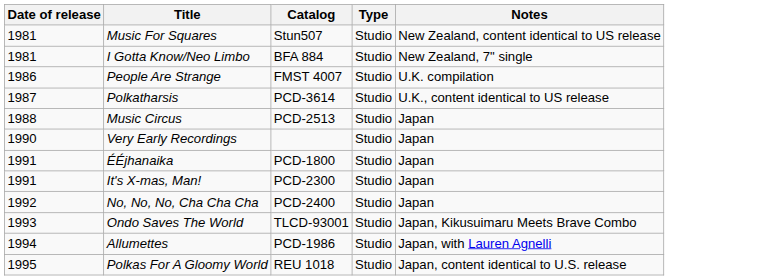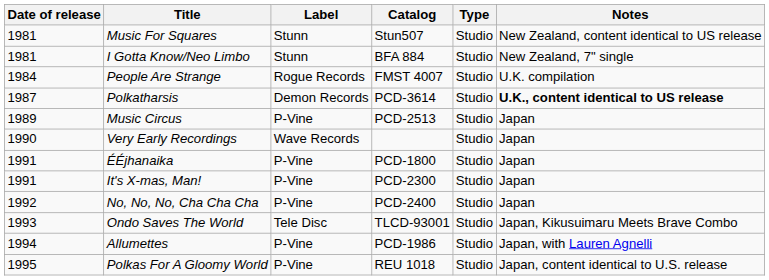+ column: Label | Stunn | Stunn | Rogue Records | Demon Records | P-Vine | Wave Records | P-Vine | P-Vine | P-Vine | Tele Disc | P-Vine | P-Vine
People Are Strange | Date of release: 1986 -> 1984
Polkatharsis | Notes: normal -> bold
Music Circus | Date of release: 1988 -> 1989
